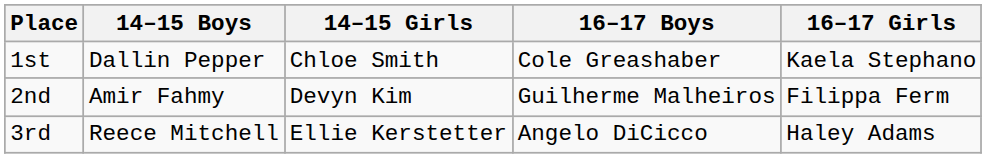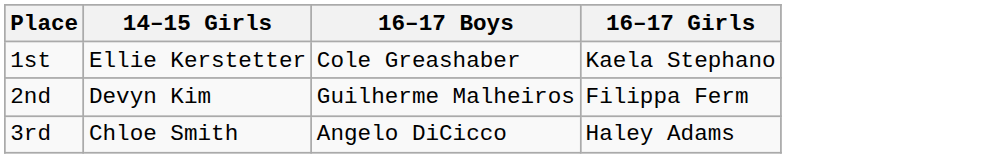- column: 14–15 Boys | Dallin Pepper | Amir Fahmy | Reece Mitchell
1st | 14–15 Girls: Chloe Smith -> Ellie Kerstetter
3rd | 14–15 Girls: Ellie Kerstetter -> Chloe Smith
